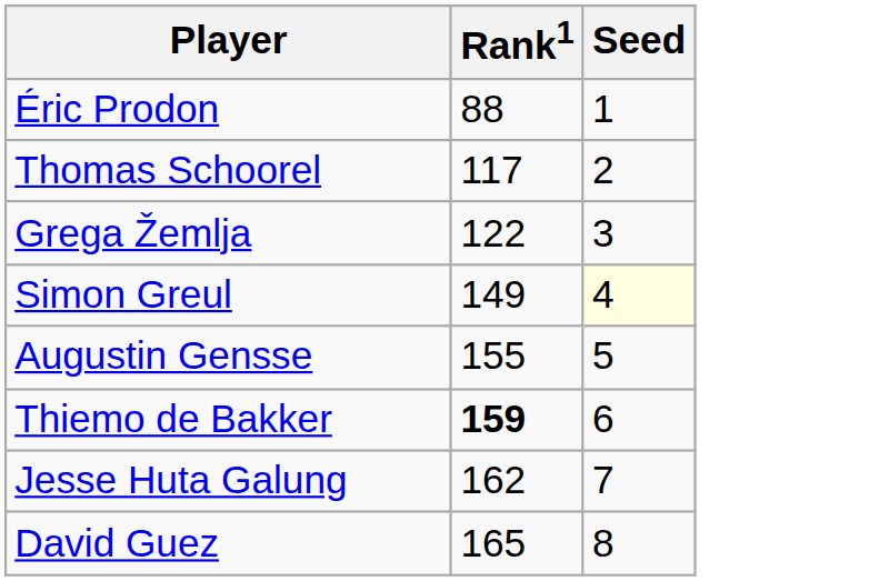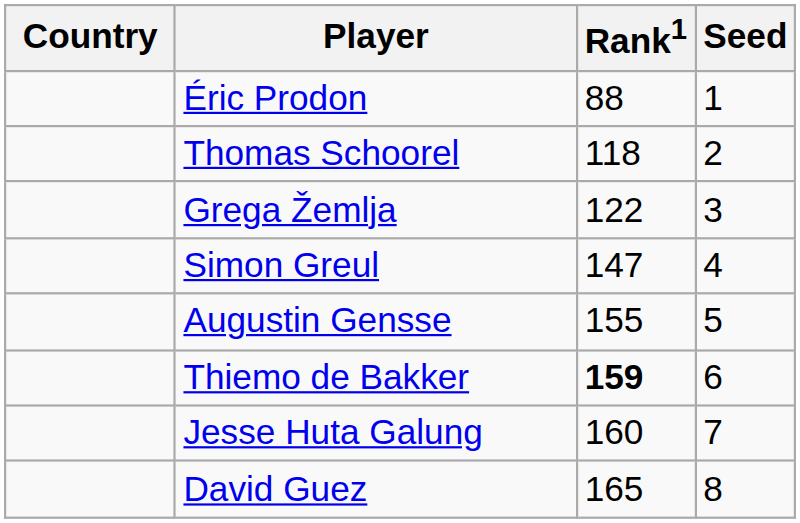+ column: Country
Thomas Schoorel | Rank1: 117 -> 118
Simon Greul | Rank1: 149 -> 147
Simon Greul | Seed: lightyellow background -> no background
Jesse Huta Galung | Rank1: 162 -> 160
